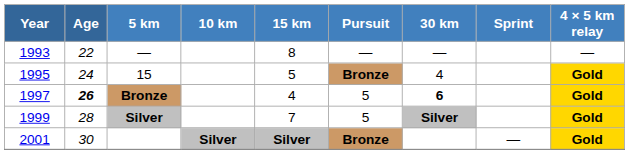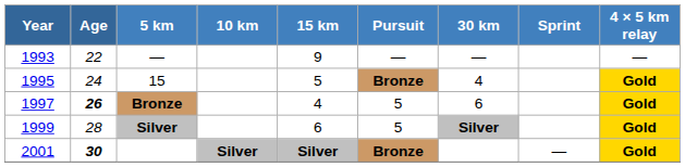1993 | 15 km: 8 -> 9
1997 | 30 km: bold -> normal
1999 | 15 km: 7 -> 6
2001 | Age: normal -> bold
